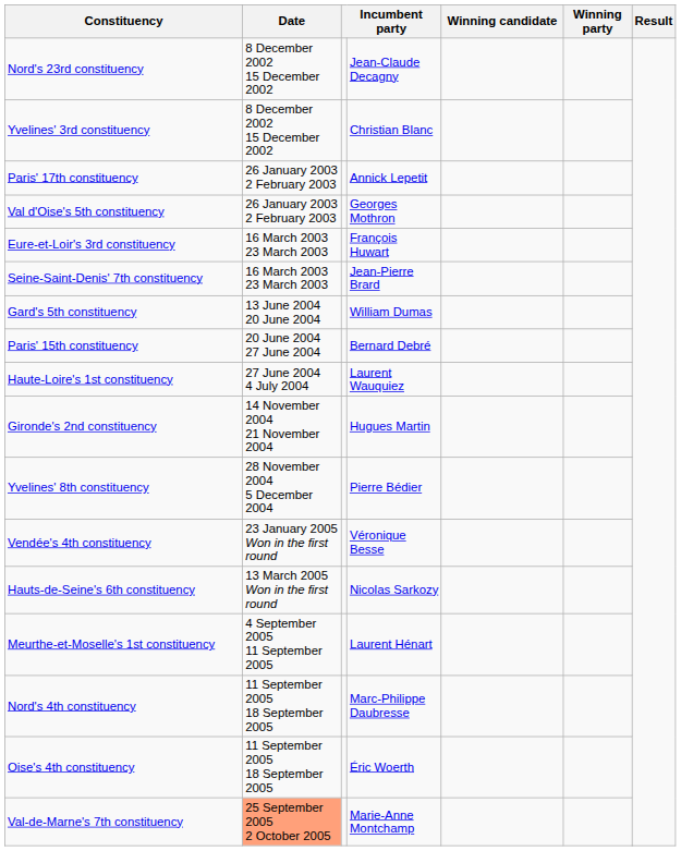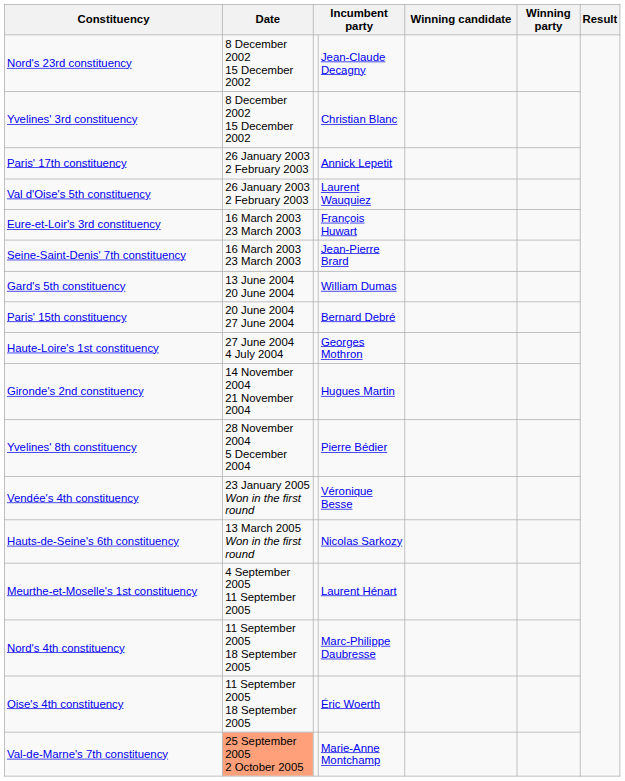Val d'Oise's 5th constituency | column 4: Georges Mothron -> Laurent Wauquiez
Haute-Loire's 1st constituency | column 4: Laurent Wauquiez -> Georges Mothron
